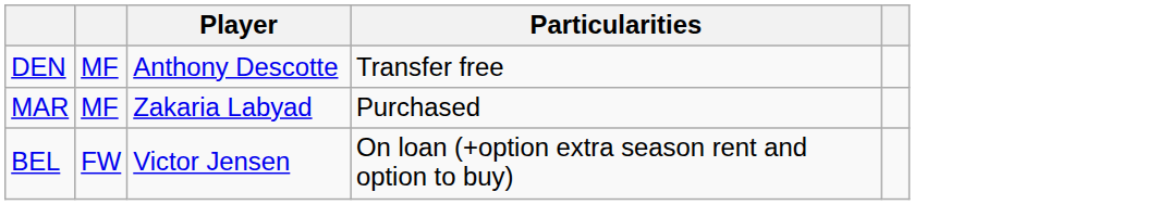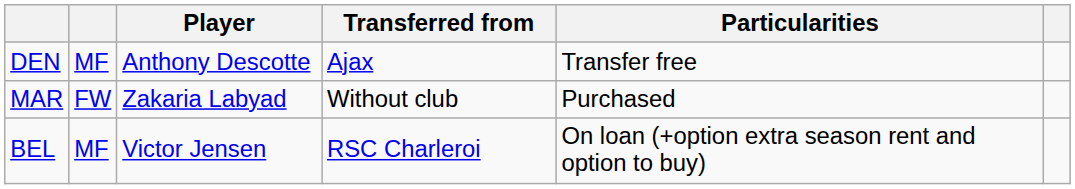+ column: Transferred from | Ajax | Without club | RSC Charleroi
MAR | column 2: MF -> FW
BEL | column 2: FW -> MF
